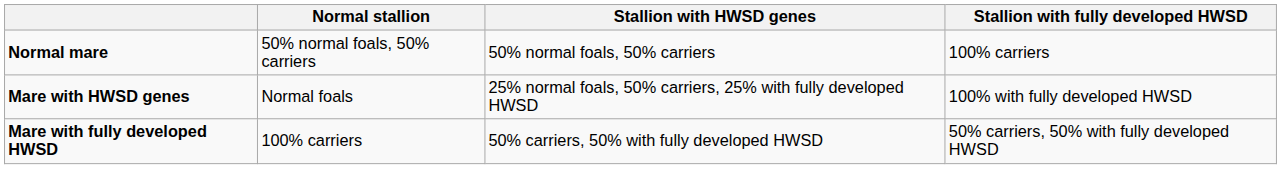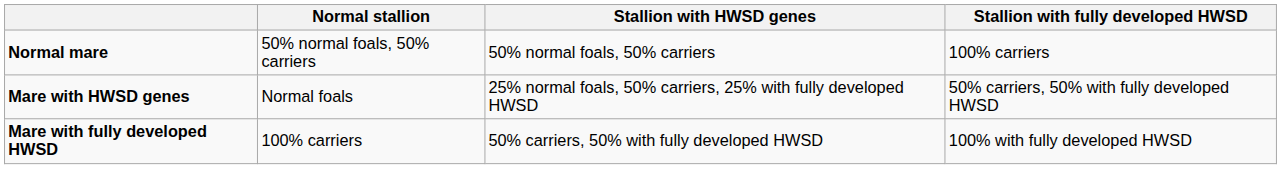Mare with HWSD genes | Stallion with fully developed HWSD: 100% with fully developed HWSD -> 50% carriers, 50% with fully developed HWSD
Mare with fully developed HWSD | Stallion with fully developed HWSD: 50% carriers, 50% with fully developed HWSD -> 100% with fully developed HWSD
